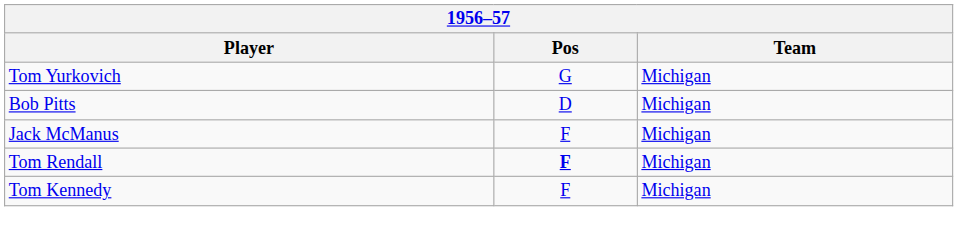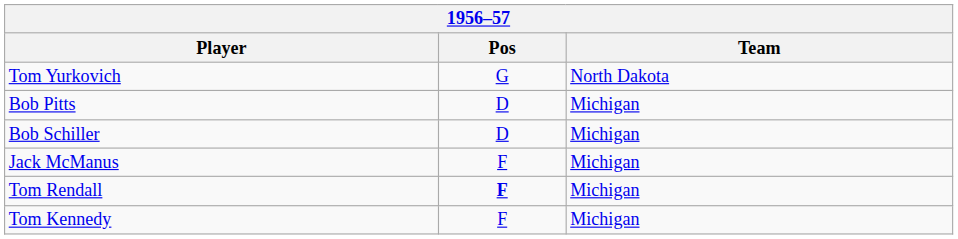Tom Yurkovich | Team: Michigan -> North Dakota
+ row: Bob Schiller | D | Michigan
